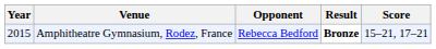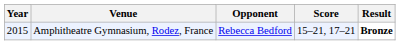columns swapped: Score <-> Result
